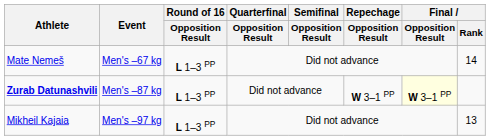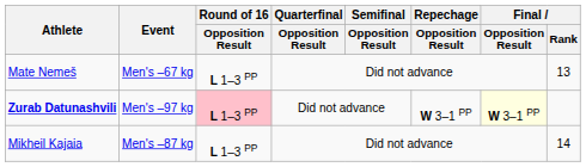Mate Nemeš | Final / Rank: 14 -> 13
Zurab Datunashvili | Event: Men's –87 kg -> Men's –97 kg
Zurab Datunashvili | Round of 16 / Opposition Result: no background -> pink background
Mikheil Kajaia | Event: Men's –97 kg -> Men's –87 kg
Mikheil Kajaia | Final / Rank: 13 -> 14
